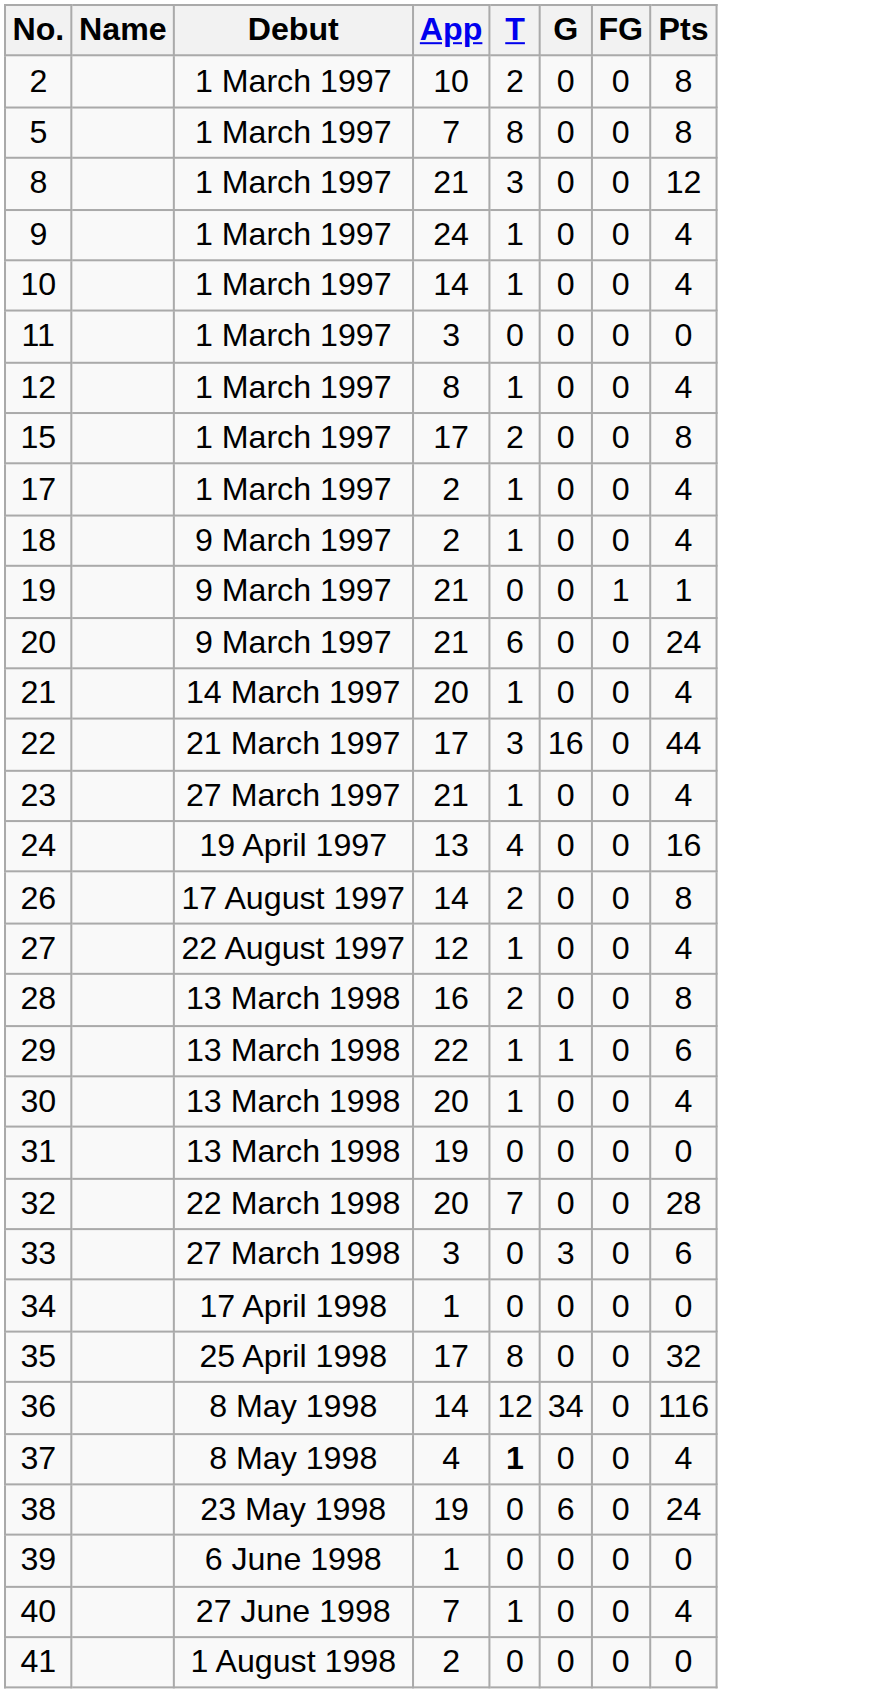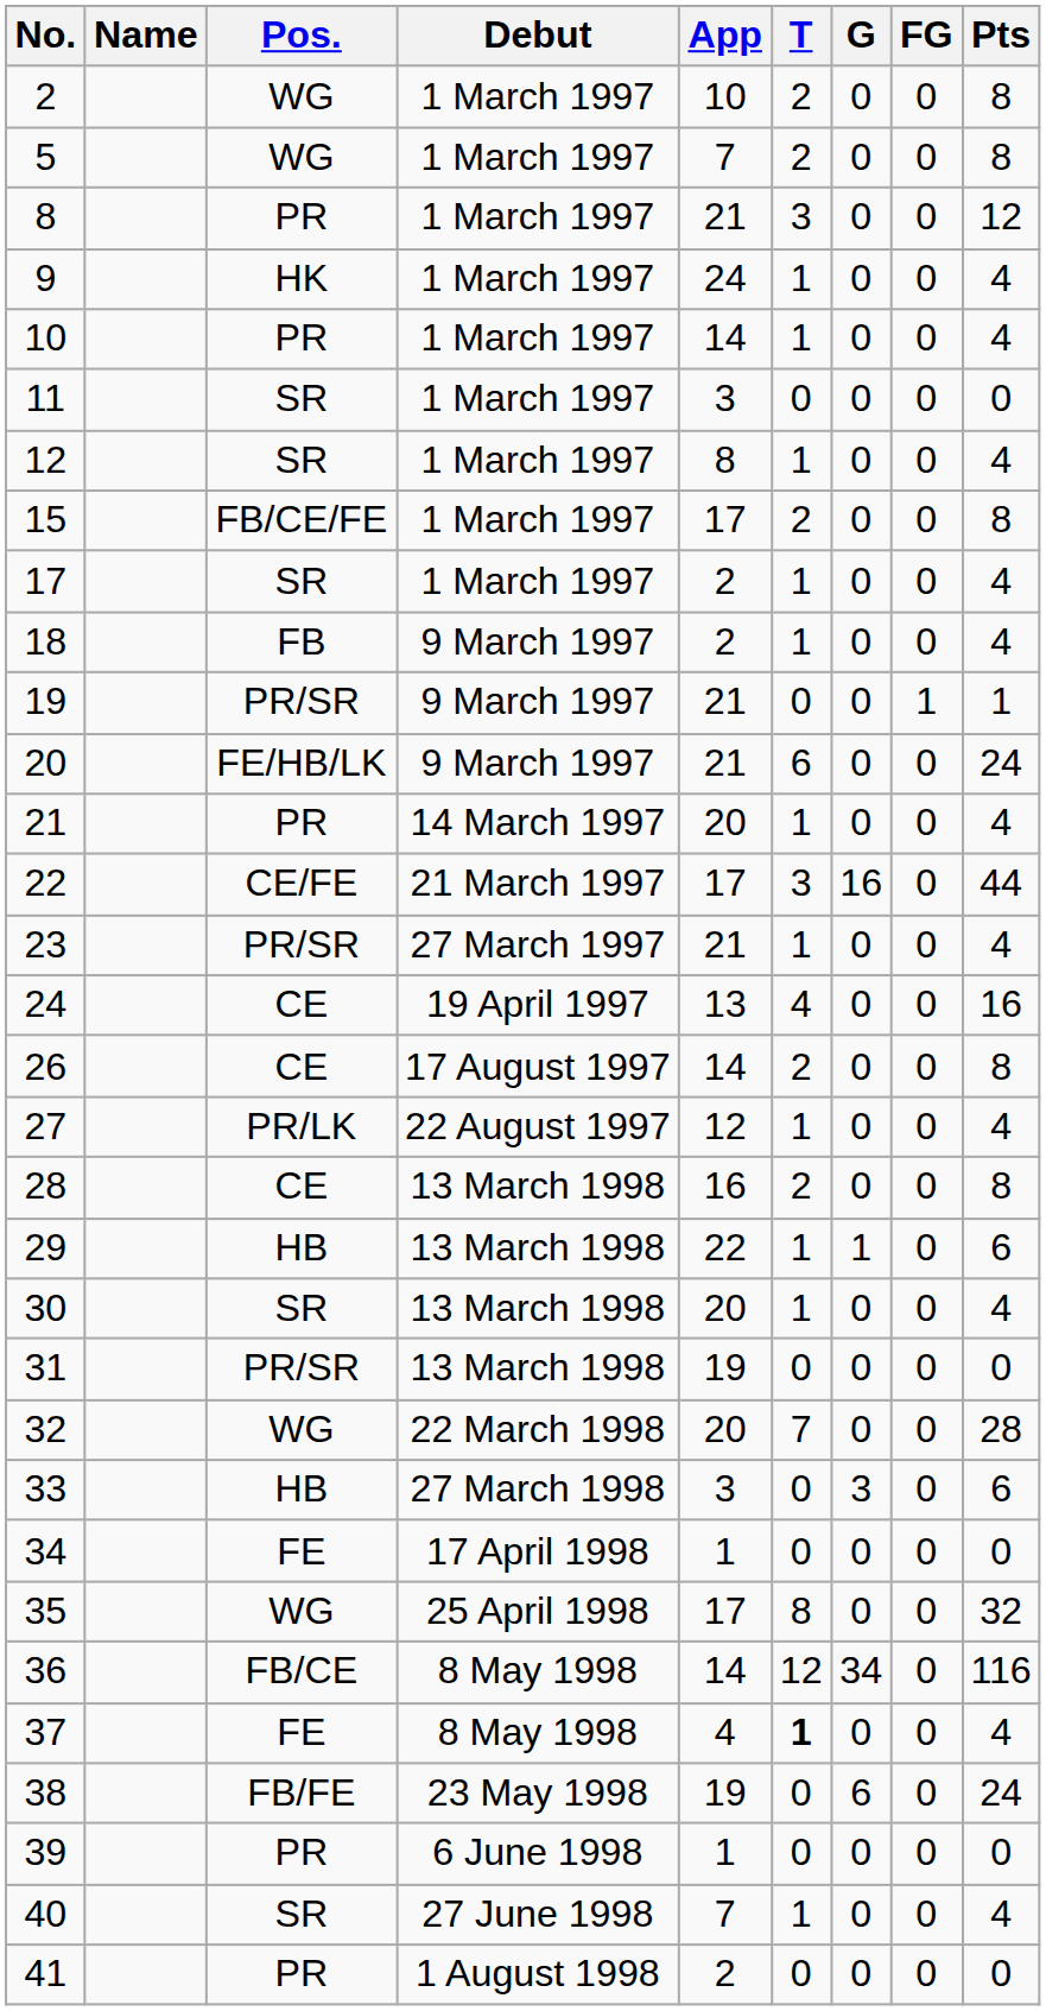+ column: Pos. | WG | WG | PR | HK | PR | SR | SR | FB/CE/FE | SR | FB | PR/SR | FE/HB/LK | PR | CE/FE | PR/SR | CE | CE | PR/LK | CE | HB | SR | PR/SR | WG | HB | FE | WG | FB/CE | FE | FB/FE | PR | SR | PR
5 | T: 8 -> 2
